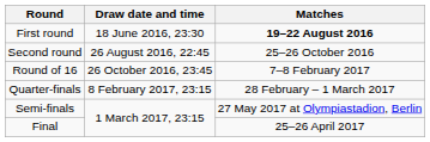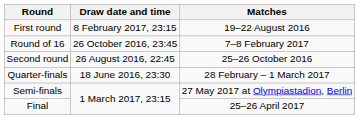First round | Draw date and time: 18 June 2016, 23:30 -> 8 February 2017, 23:15
First round | Matches: bold -> normal
rows swapped: Second round <-> Round of 16
Quarter-finals | Draw date and time: 8 February 2017, 23:15 -> 18 June 2016, 23:30
